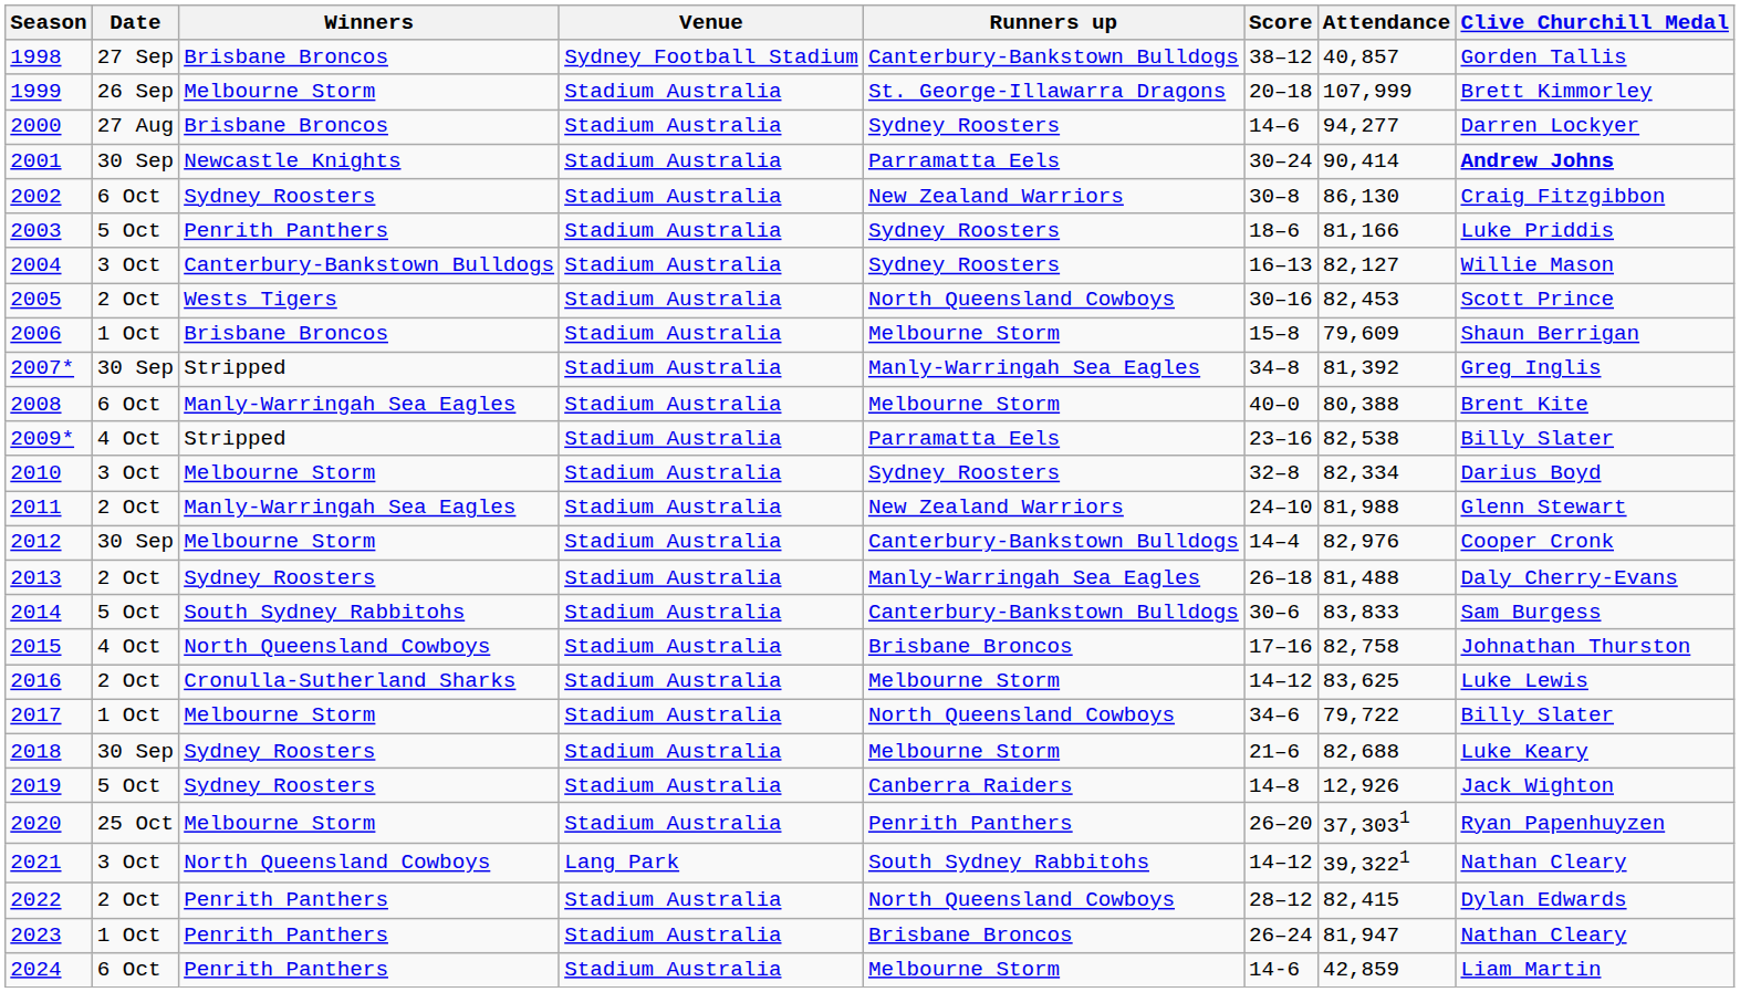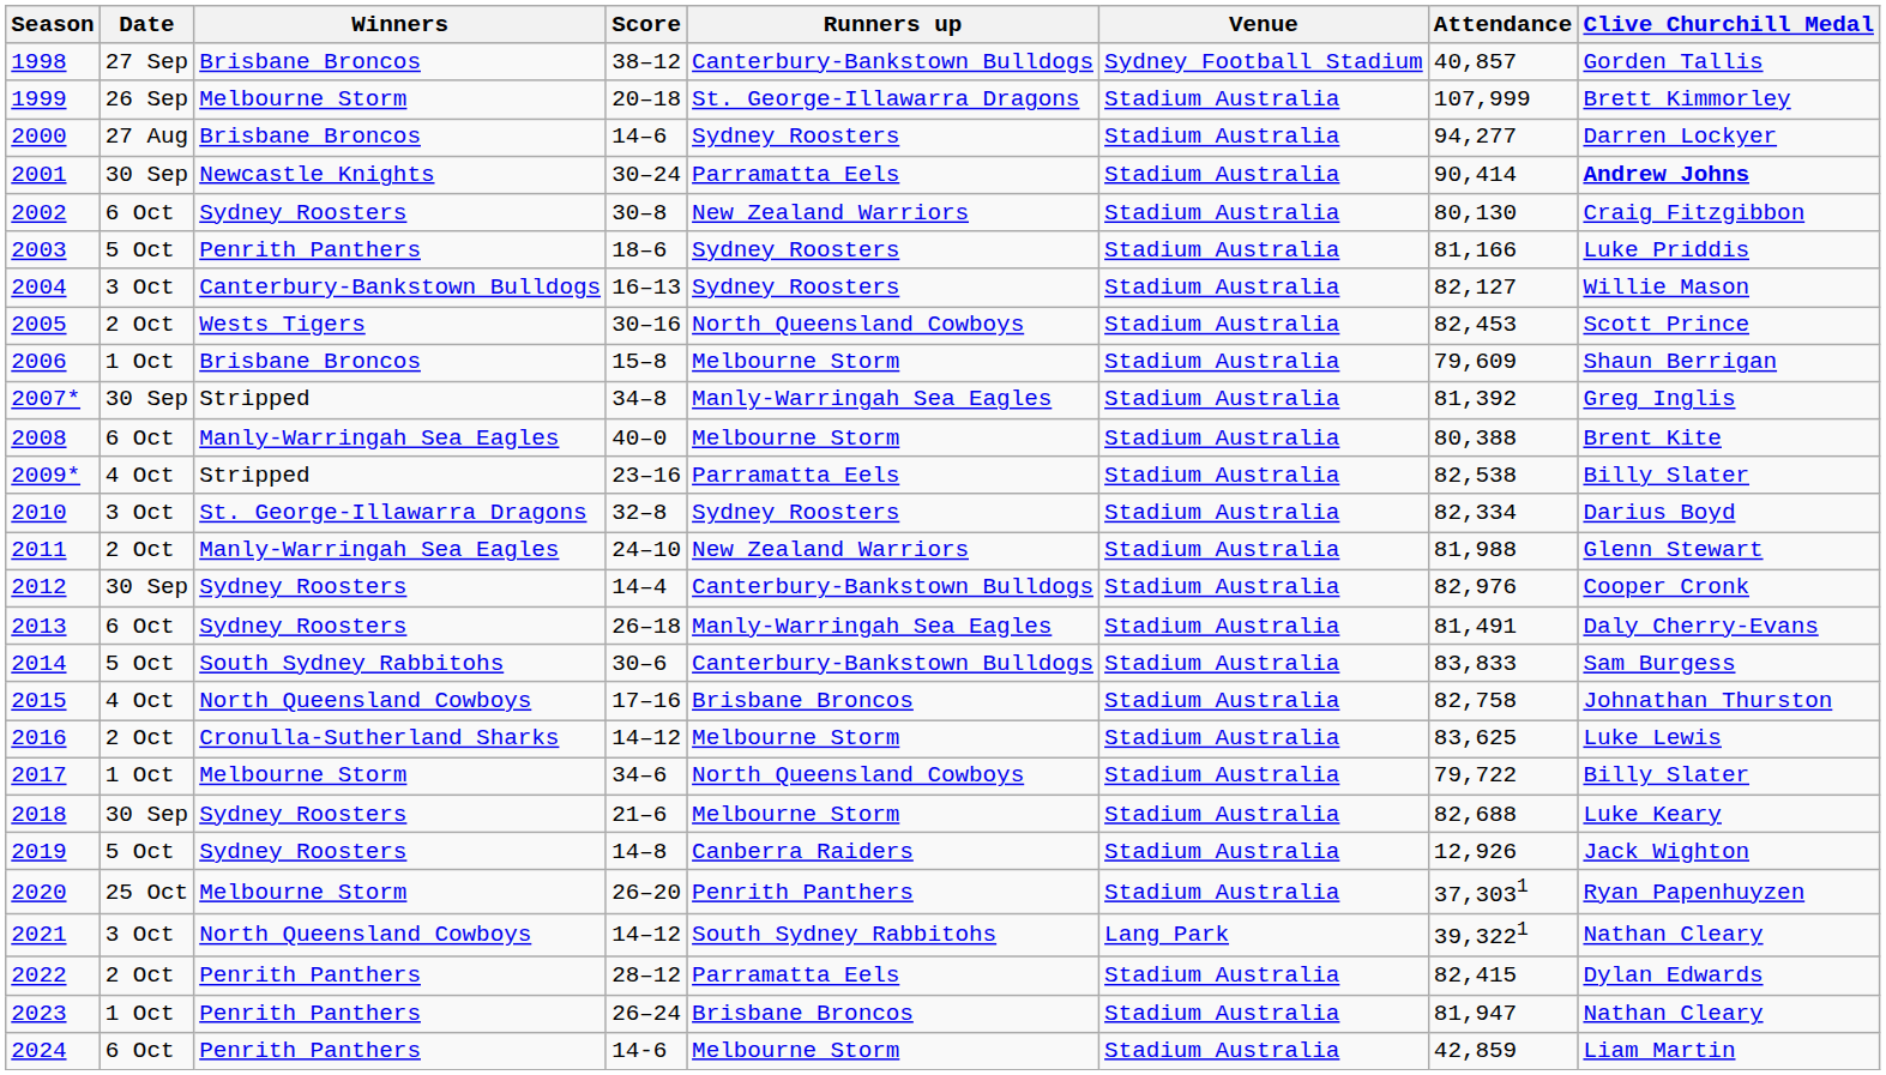columns swapped: Score <-> Venue
2002 | Attendance: 86,130 -> 80,130
2010 | Winners: Melbourne Storm -> St. George-Illawarra Dragons
2012 | Winners: Melbourne Storm -> Sydney Roosters
2013 | Date: 2 Oct -> 6 Oct
2013 | Attendance: 81,488 -> 81,491
2022 | Runners up: North Queensland Cowboys -> Parramatta Eels
